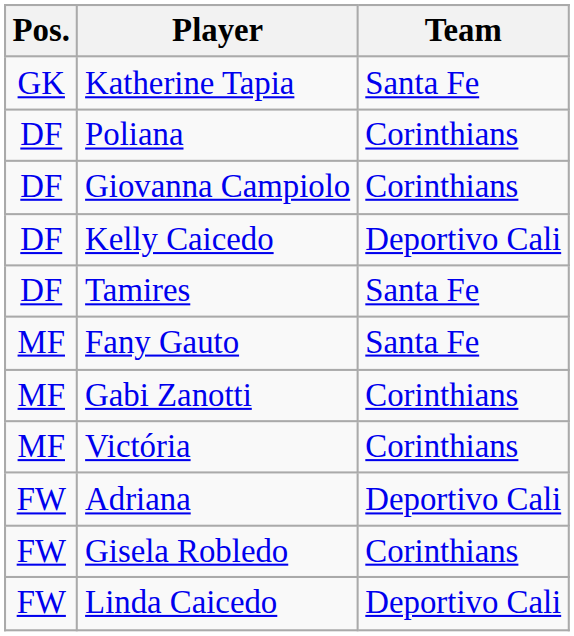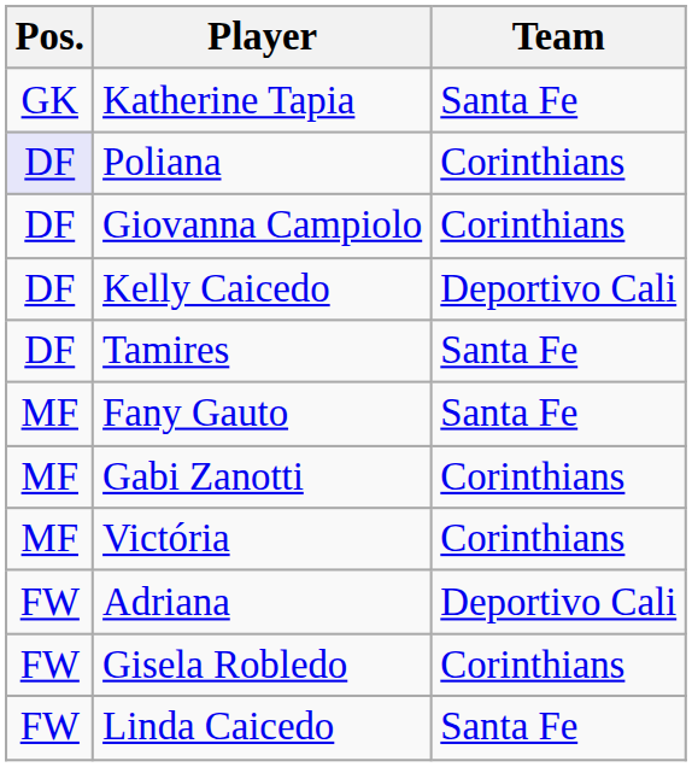Poliana | Pos.: no background -> lavender background
Linda Caicedo | Team: Deportivo Cali -> Santa Fe
